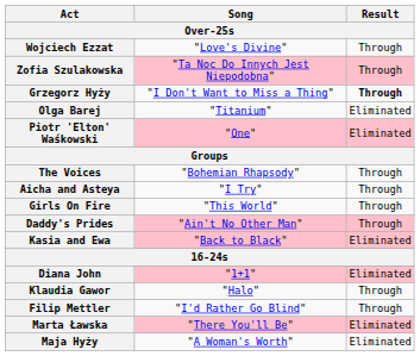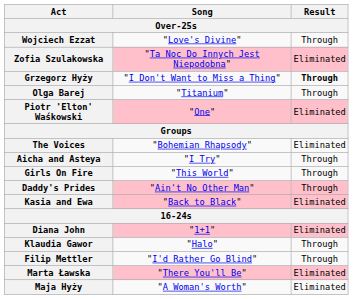Zofia Szulakowska | Result: Through -> Eliminated
Olga Barej | Result: Eliminated -> Through
The Voices | Result: Through -> Eliminated
